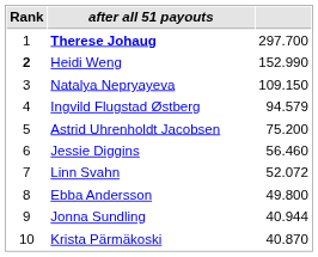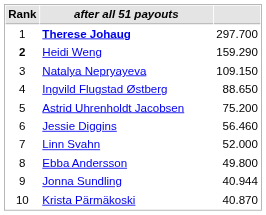Heidi Weng | column 3: 152.990 -> 159.290
Ingvild Flugstad Østberg | column 3: 94.579 -> 88.650
Linn Svahn | column 3: 52.072 -> 52.000
